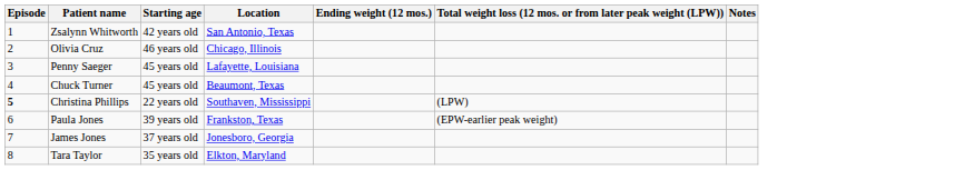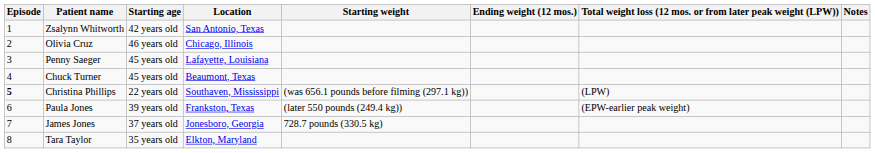+ column: Starting weight | (was 656.1 pounds before filming (297.1 kg)) | (later 550 pounds (249.4 kg)) | 728.7 pounds (330.5 kg)
